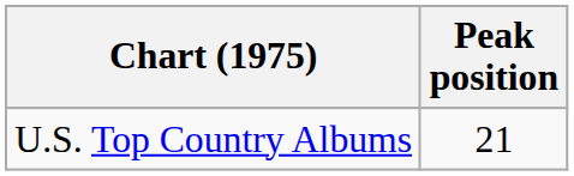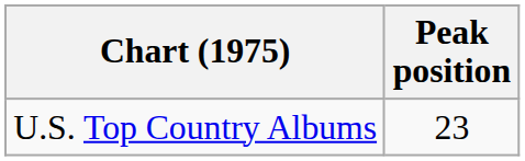U.S. Top Country Albums | Peak position: 21 -> 23
